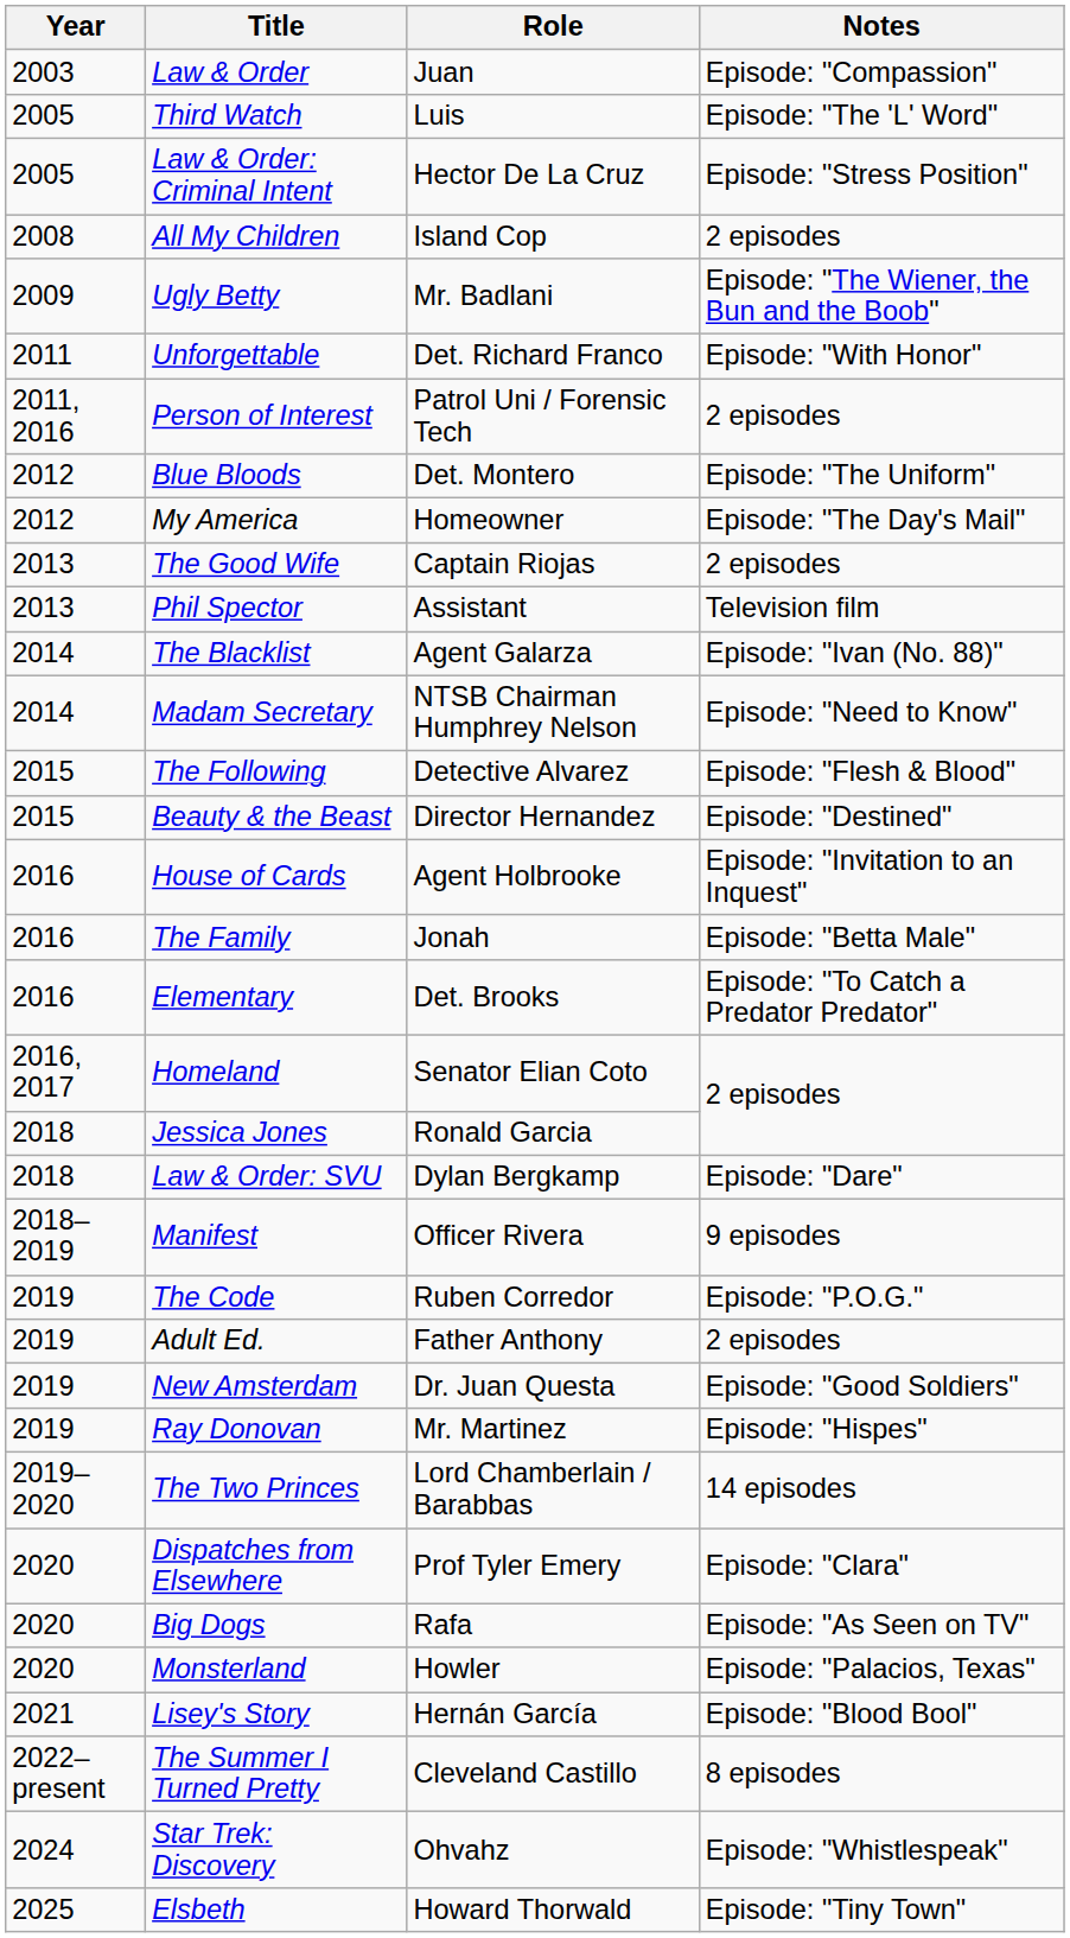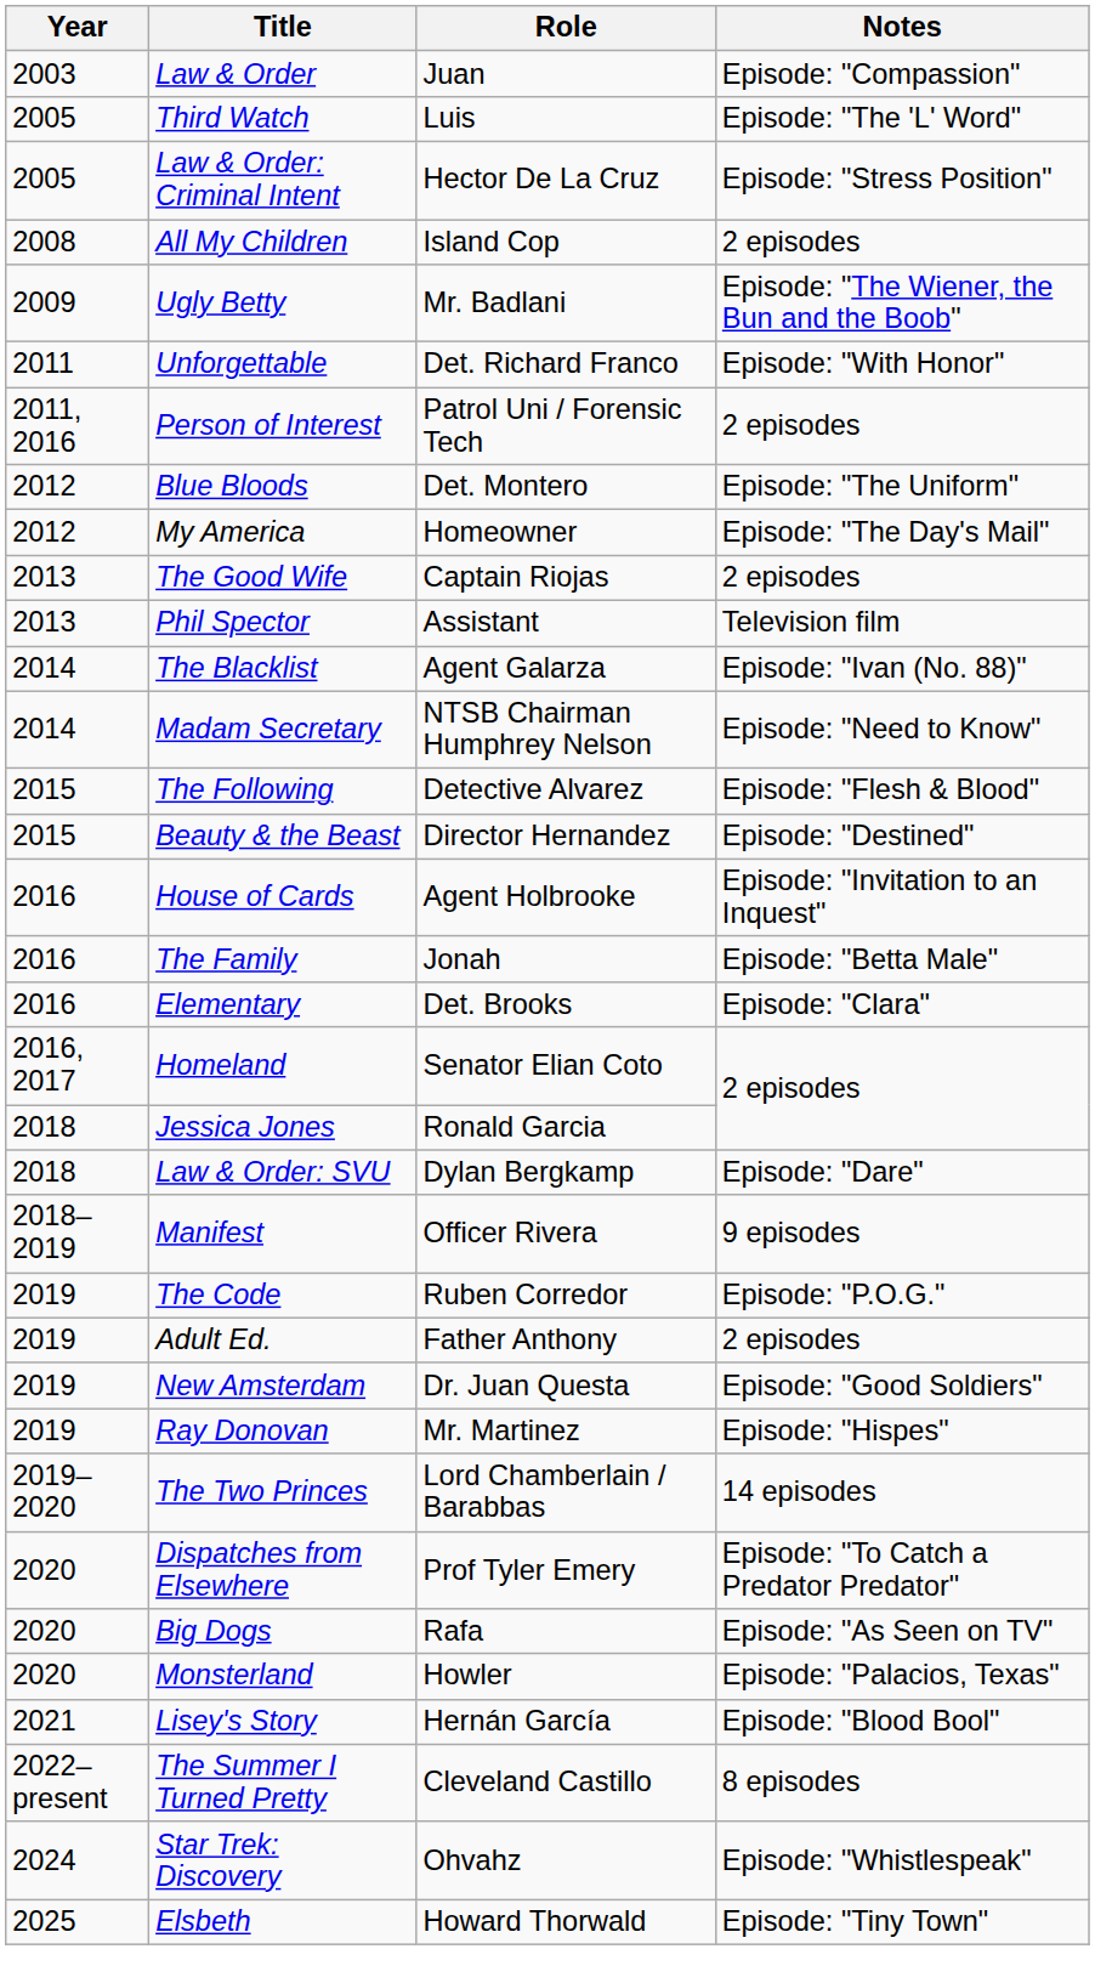Elementary | Notes: Episode: "To Catch a Predator Predator" -> Episode: "Clara"
Dispatches from Elsewhere | Notes: Episode: "Clara" -> Episode: "To Catch a Predator Predator"
